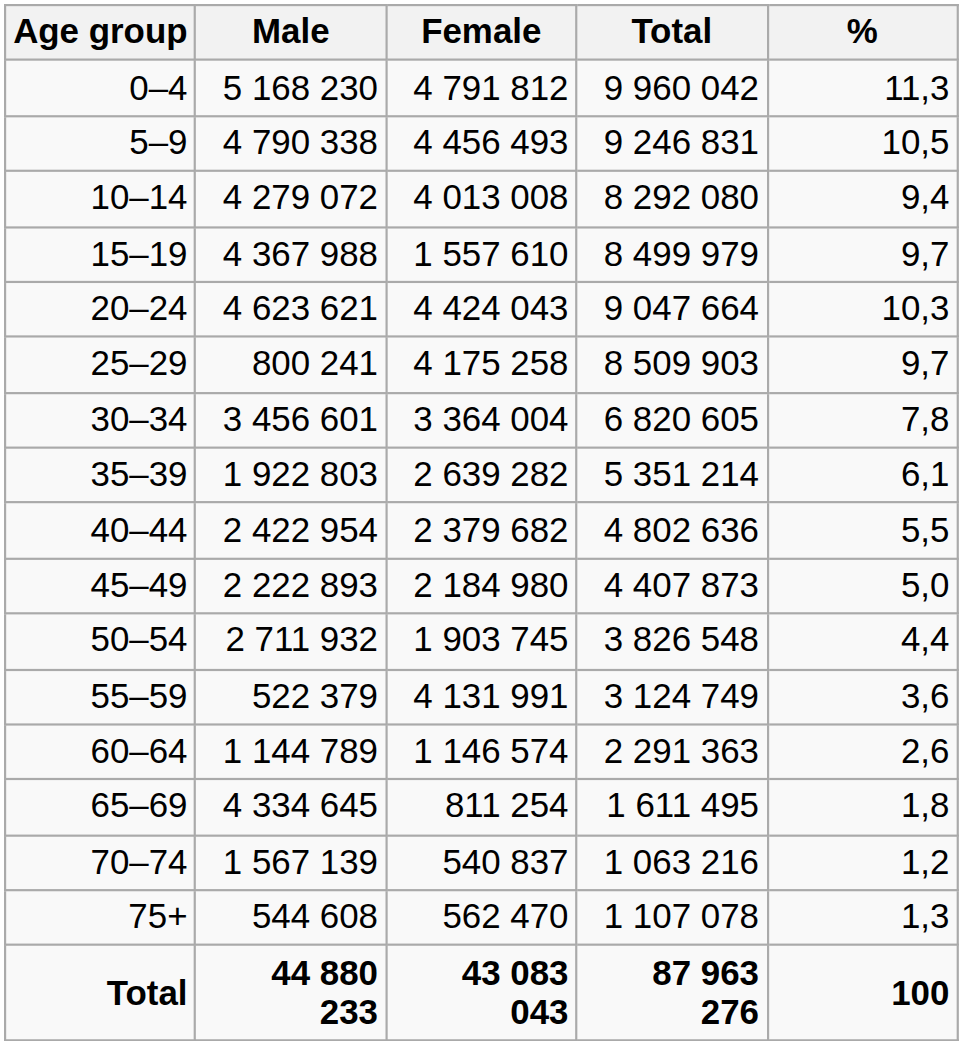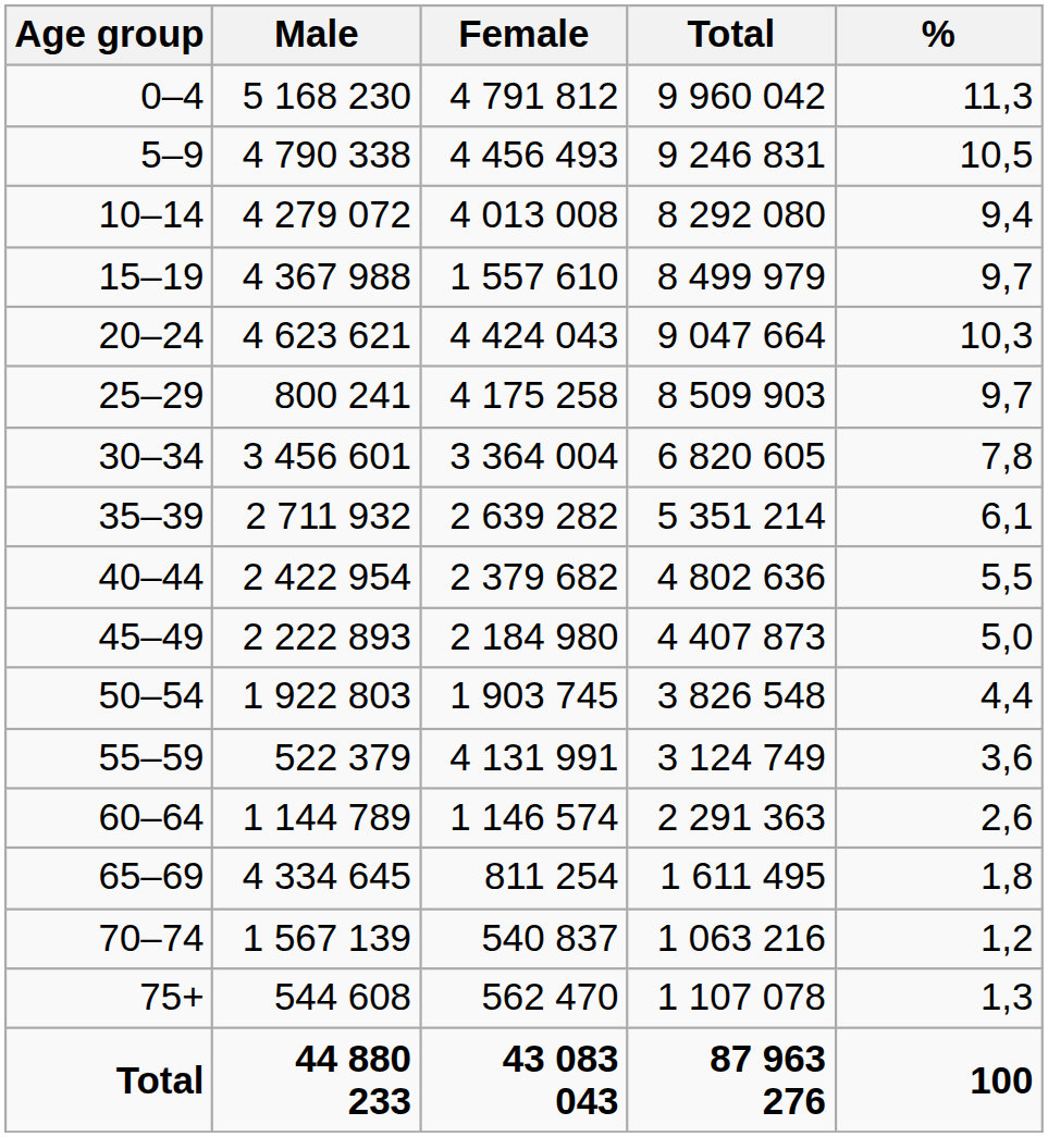35–39 | Male: 1 922 803 -> 2 711 932
50–54 | Male: 2 711 932 -> 1 922 803
